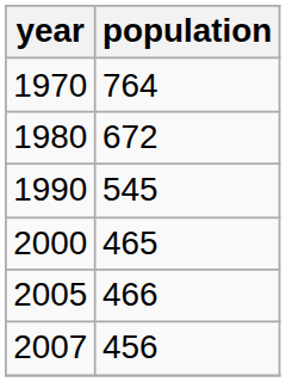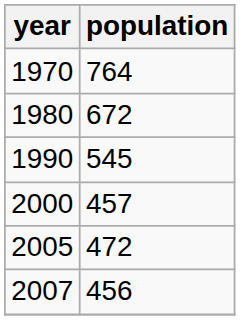2000 | population: 465 -> 457
2005 | population: 466 -> 472
